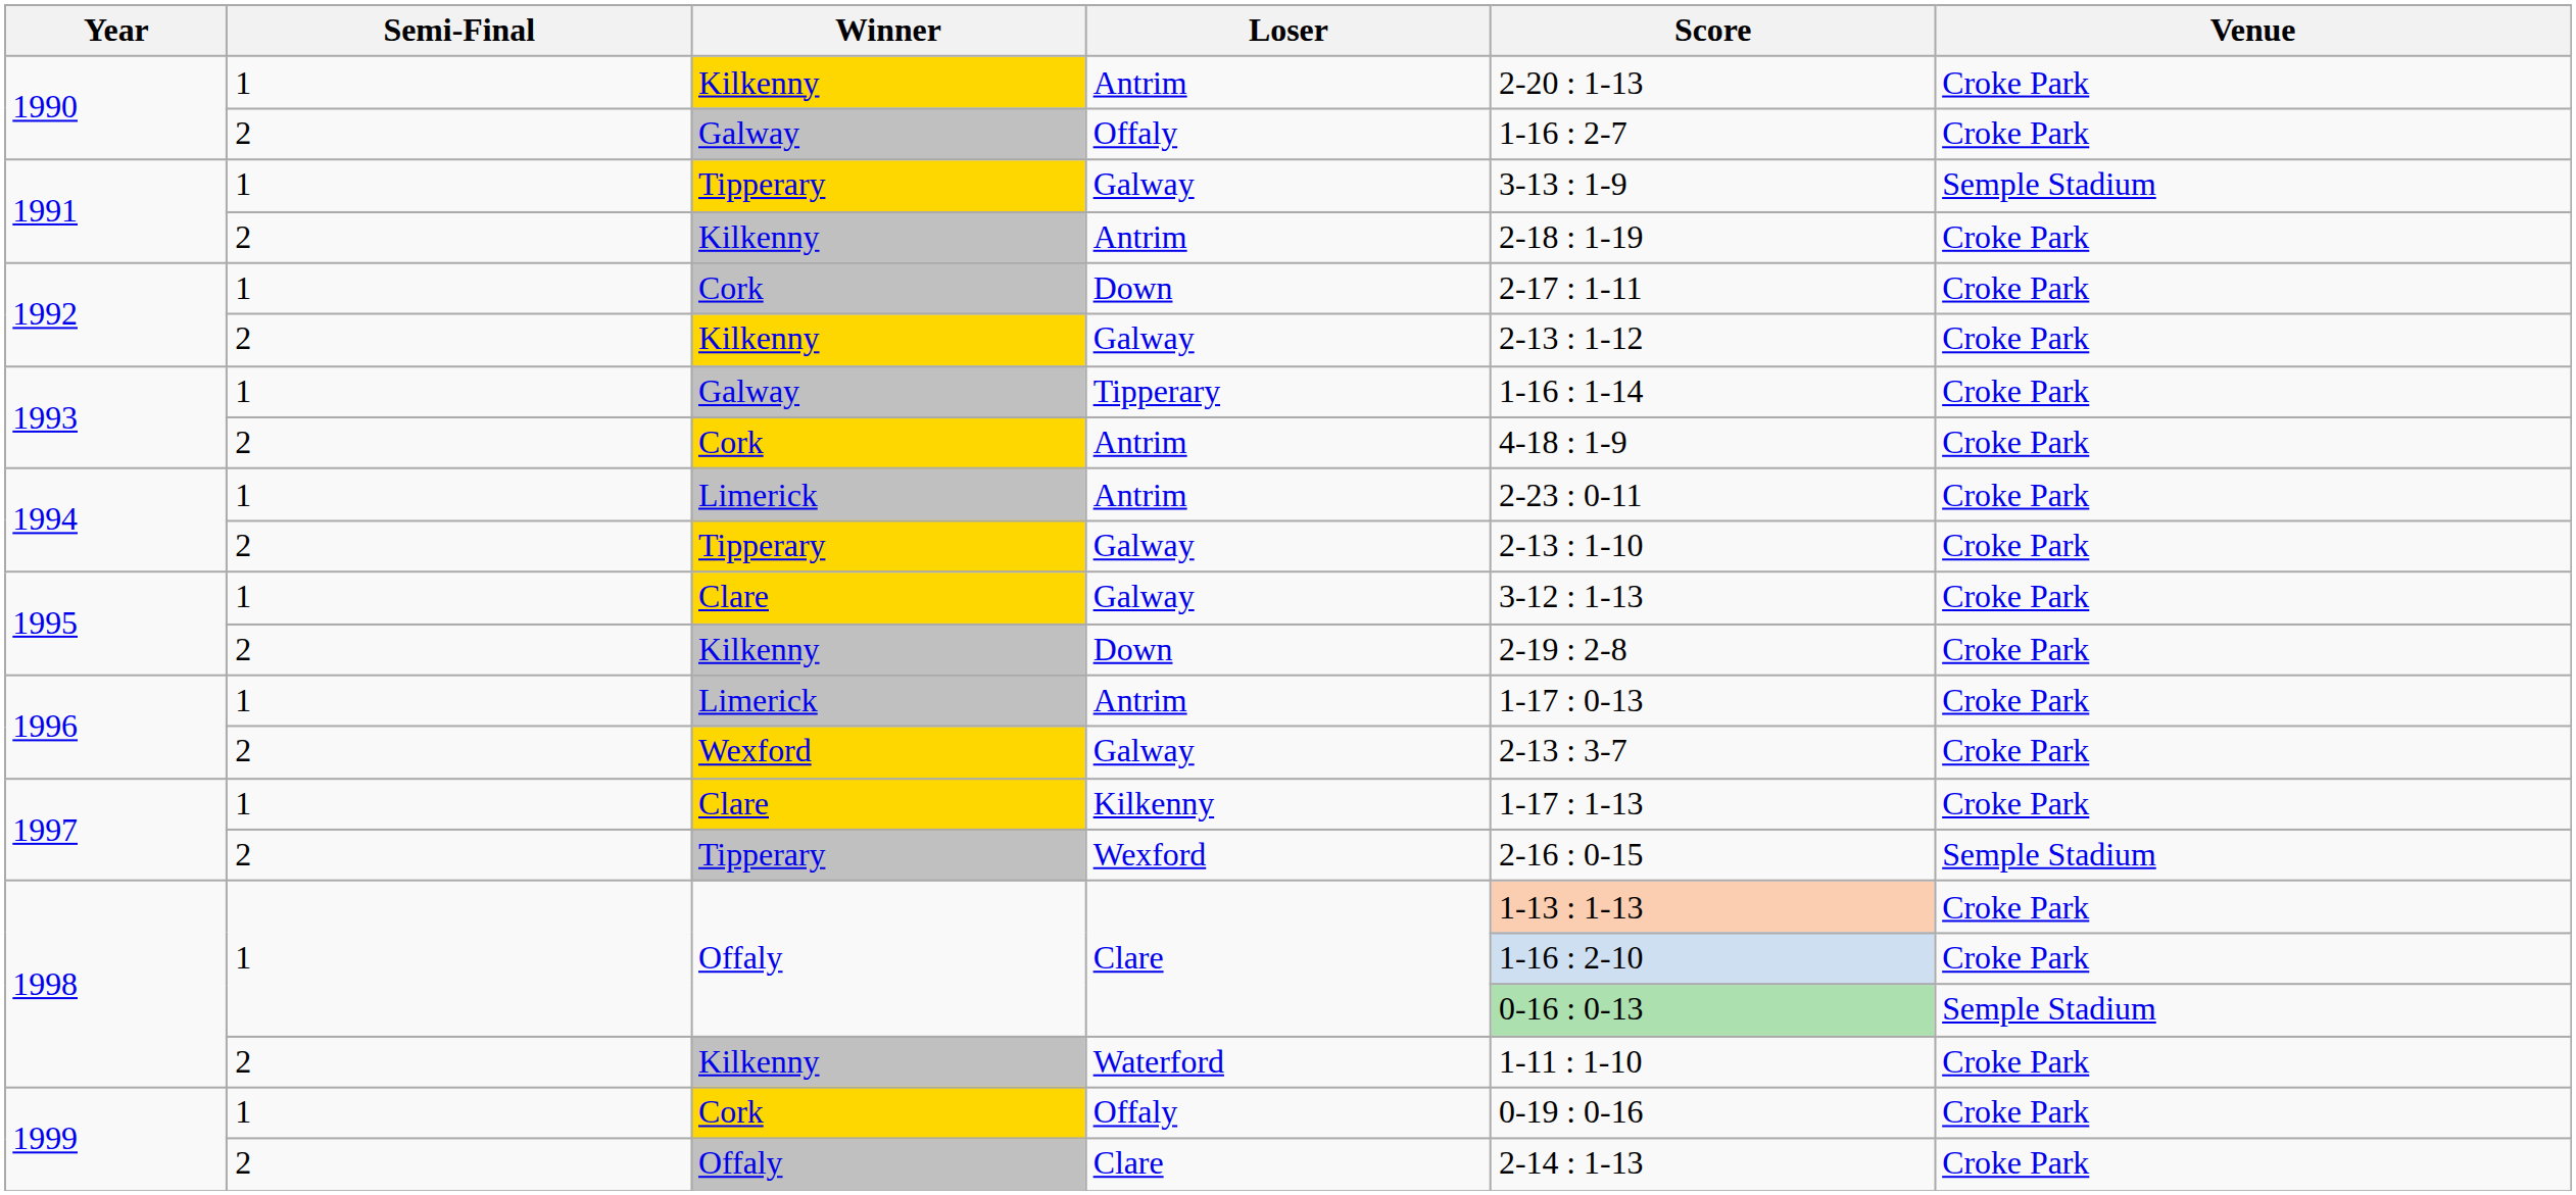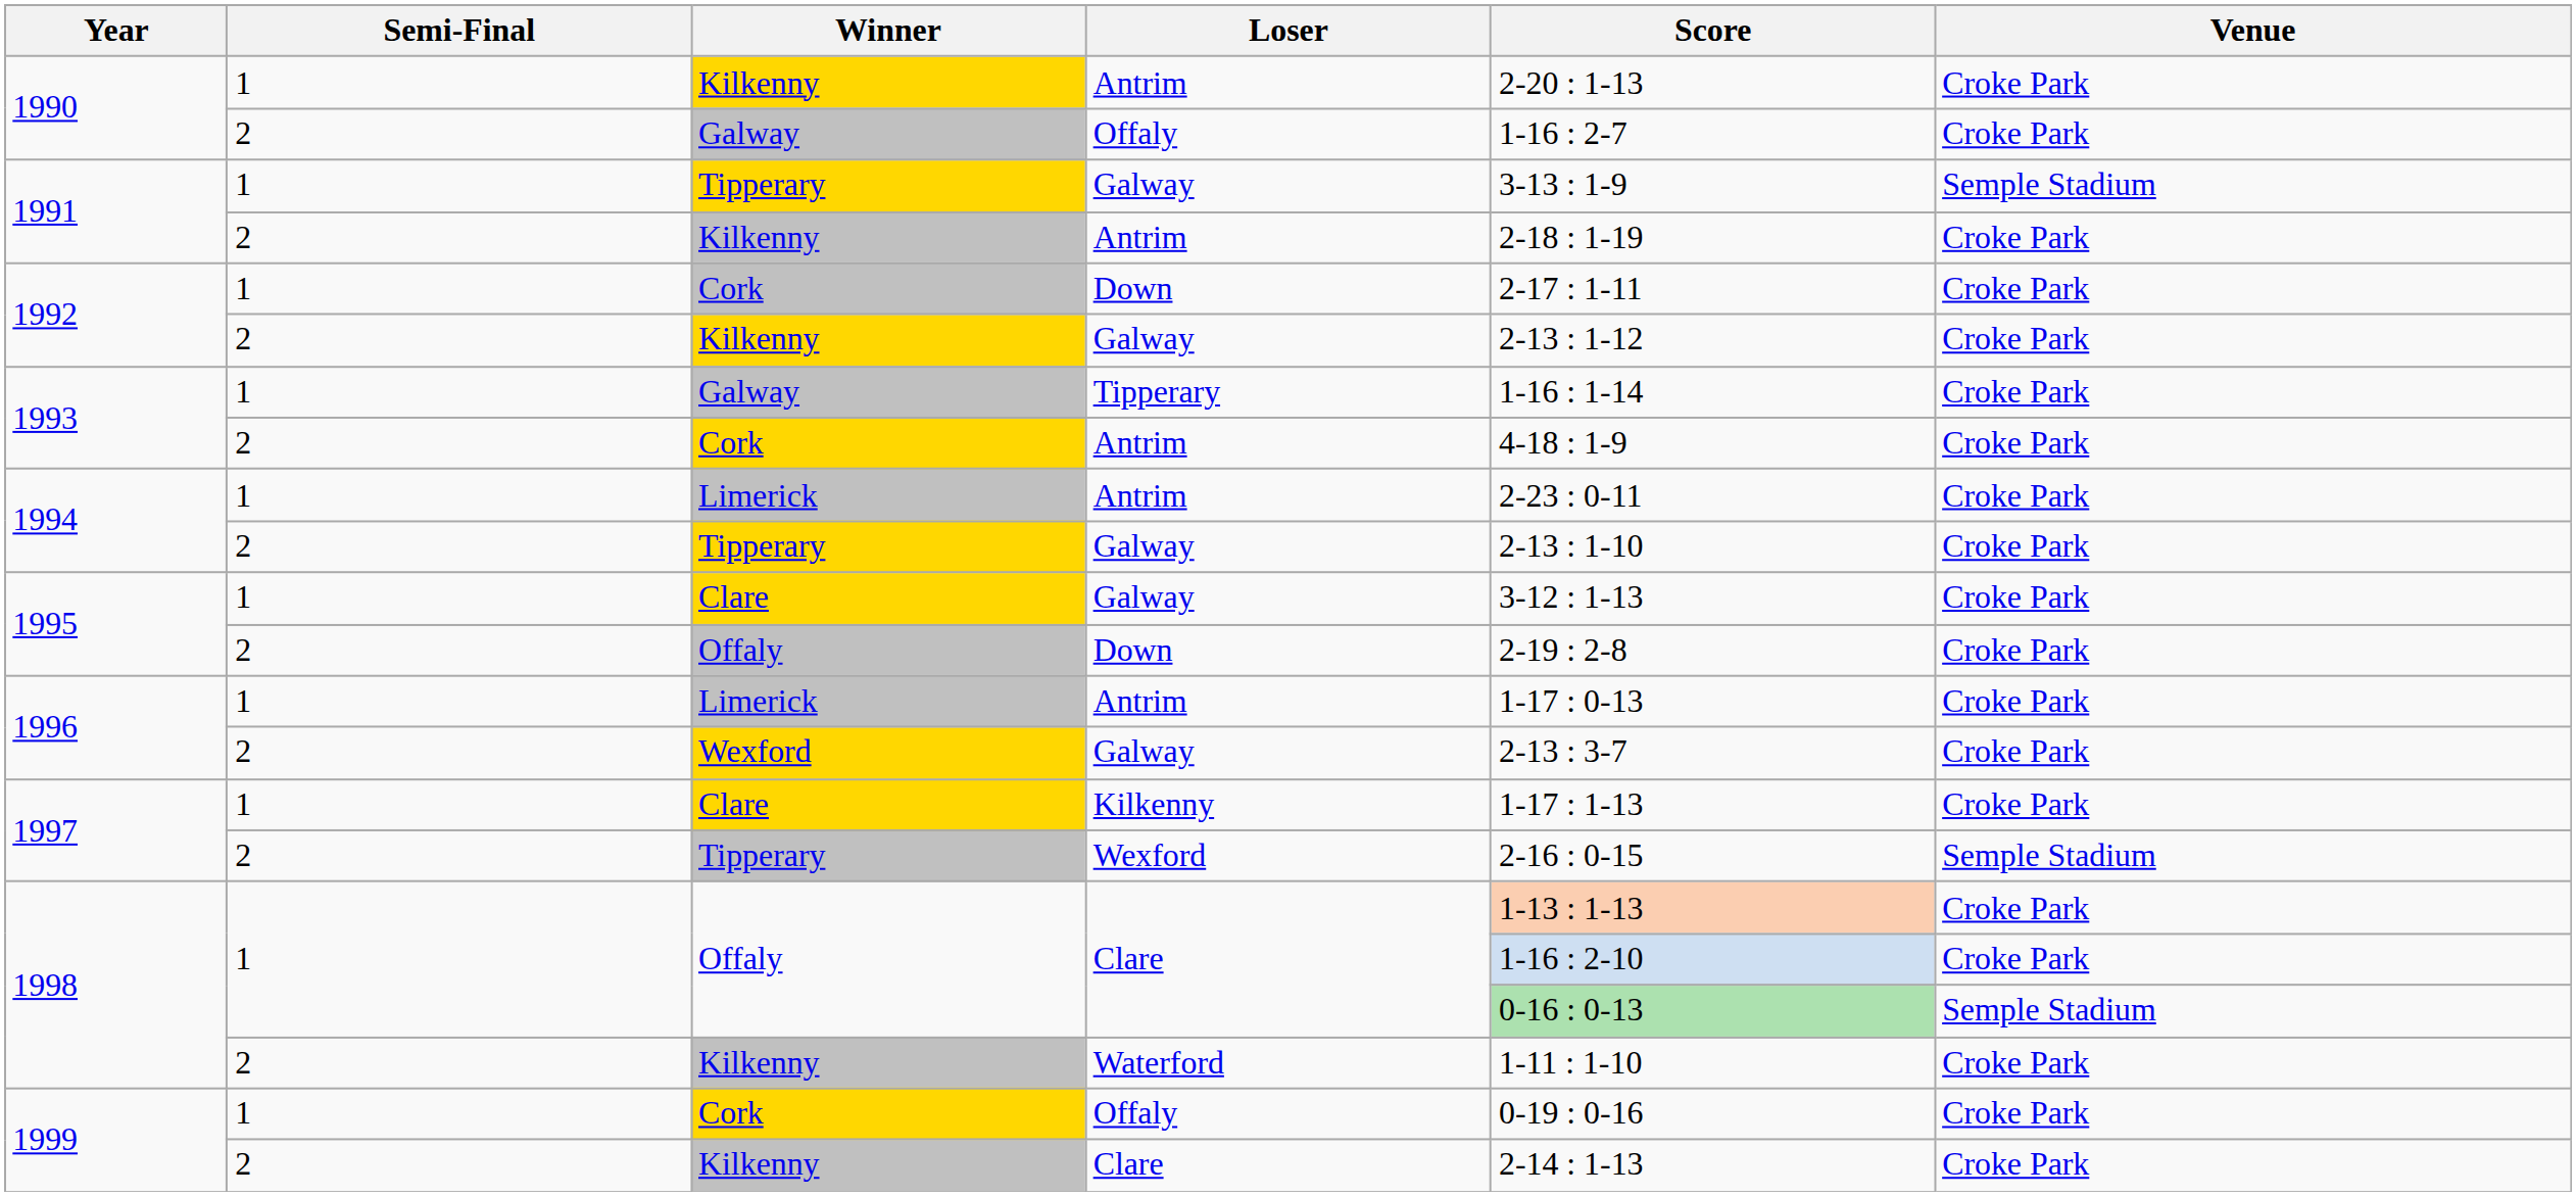1995 / Down | Winner: Kilkenny -> Offaly
1999 / Clare | Winner: Offaly -> Kilkenny
